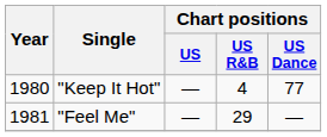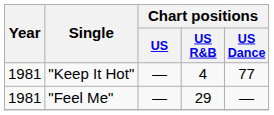"Keep It Hot" | Year: 1980 -> 1981
